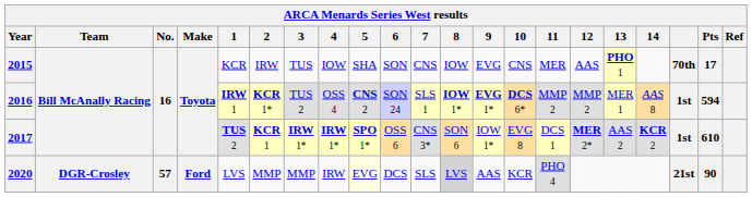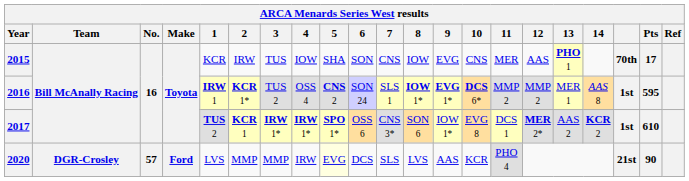2016 | Pts: 594 -> 595
2020 | 8: lightgrey background -> no background
